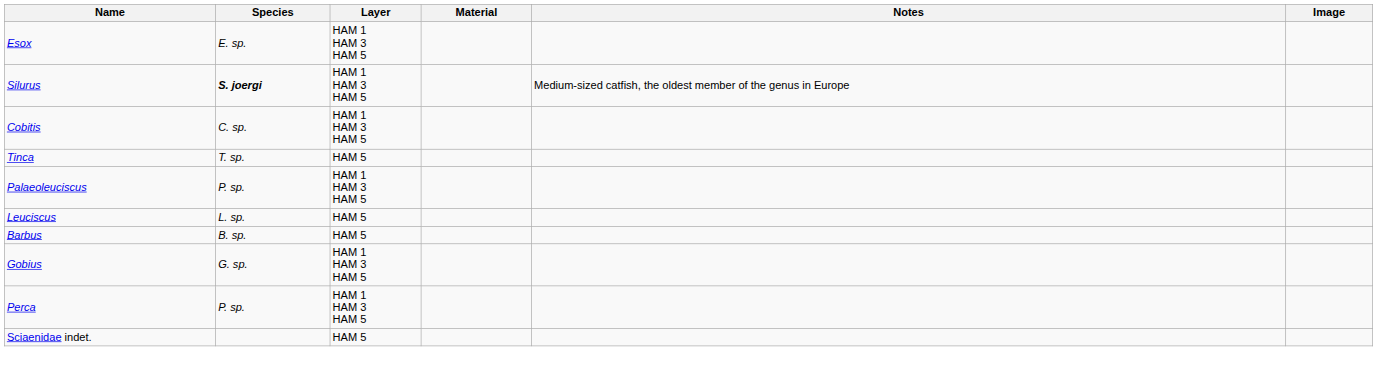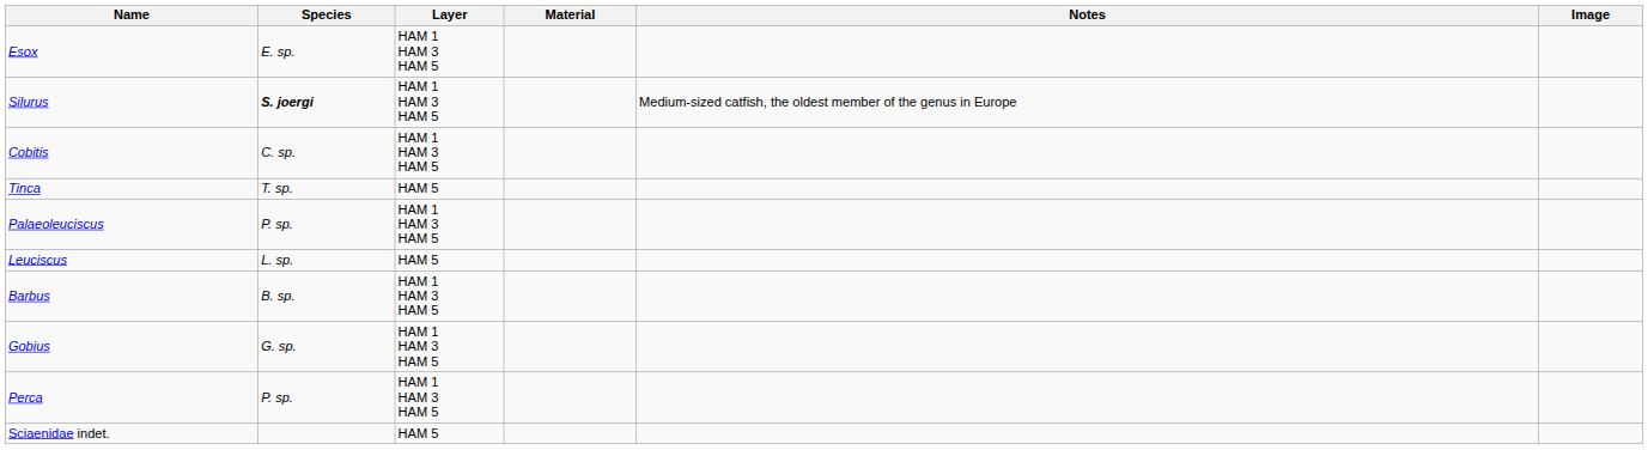Barbus | Layer: HAM 5 -> HAM 1 HAM 3 HAM 5
